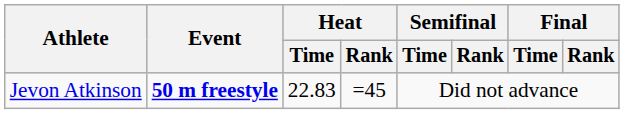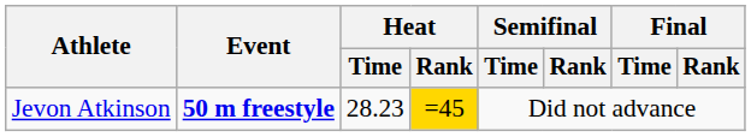Jevon Atkinson | Heat / Time: 22.83 -> 28.23
Jevon Atkinson | Heat / Rank: no background -> gold background
